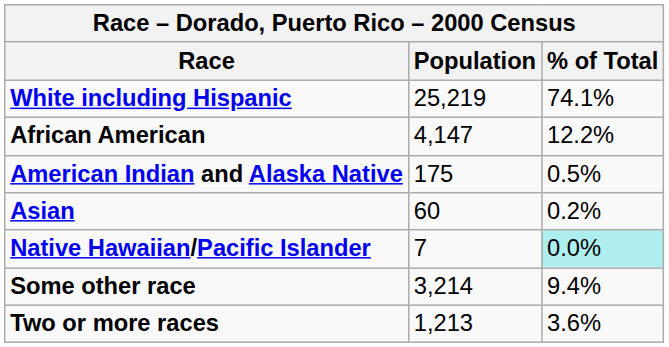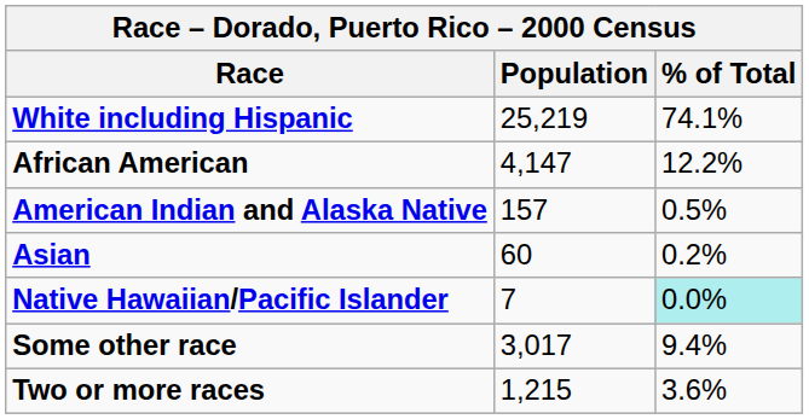American Indian and Alaska Native | Population: 175 -> 157
Some other race | Population: 3,214 -> 3,017
Two or more races | Population: 1,213 -> 1,215
